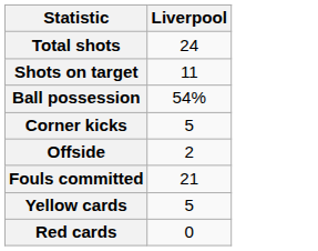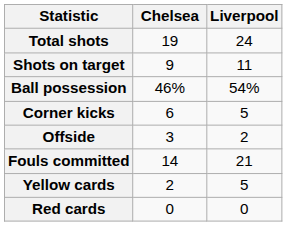+ column: Chelsea | 19 | 9 | 46% | 6 | 3 | 14 | 2 | 0
